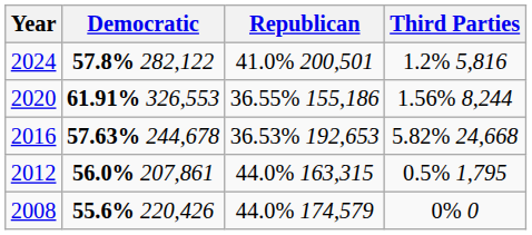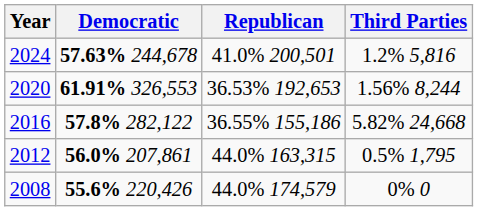2024 | Democratic: 57.8% 282,122 -> 57.63% 244,678
2020 | Republican: 36.55% 155,186 -> 36.53% 192,653
2016 | Democratic: 57.63% 244,678 -> 57.8% 282,122
2016 | Republican: 36.53% 192,653 -> 36.55% 155,186
